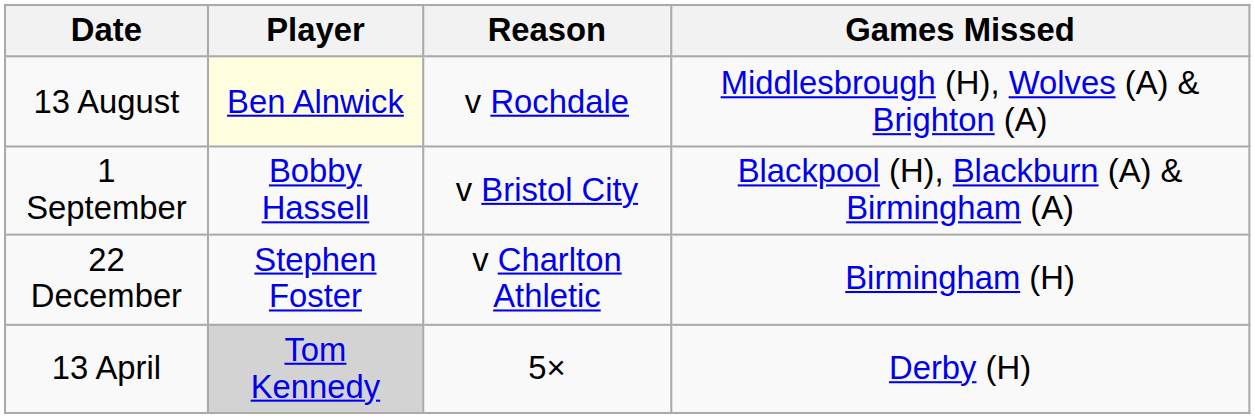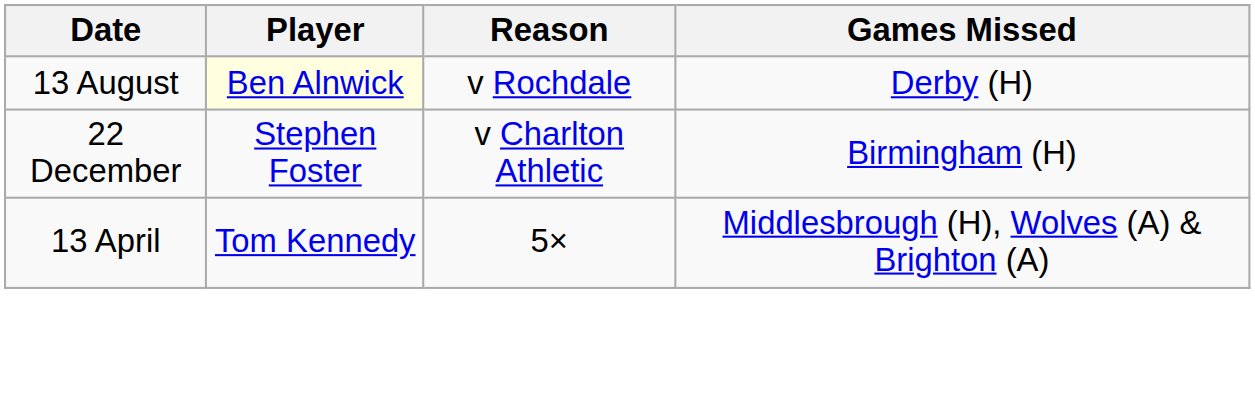13 August | Games Missed: Middlesbrough (H), Wolves (A) & Brighton (A) -> Derby (H)
- row: 1 September | Bobby Hassell | v Bristol City | Blackpool (H), Blackburn (A) & Birmingham (A)
13 April | Player: lightgrey background -> no background
13 April | Games Missed: Derby (H) -> Middlesbrough (H), Wolves (A) & Brighton (A)
